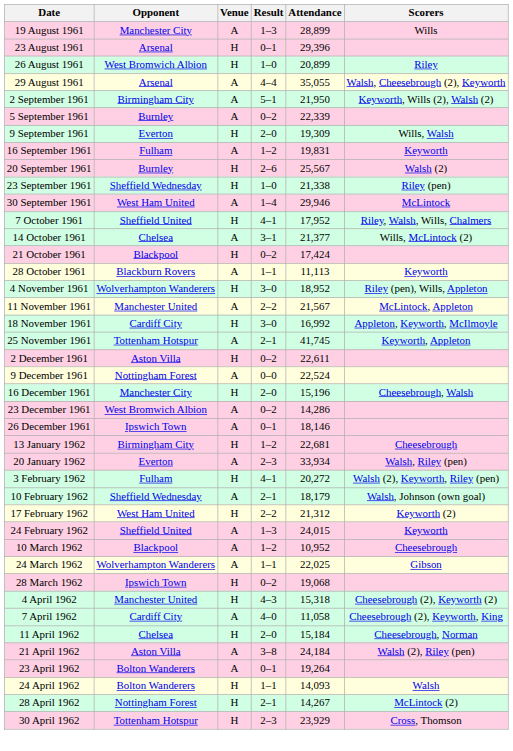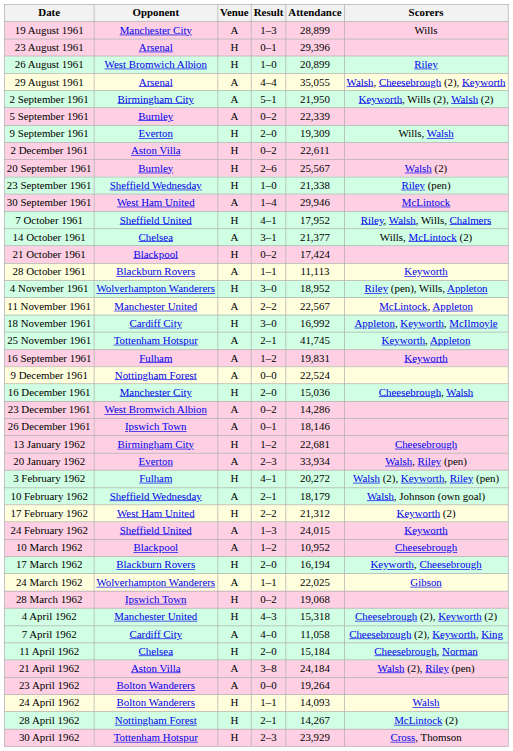rows swapped: 16 September 1961 <-> 2 December 1961
11 November 1961 | Attendance: 21,567 -> 22,567
16 December 1961 | Attendance: 15,196 -> 15,036
+ row: 17 March 1962 | Blackburn Rovers | H | 2–0 | 16,194 | Keyworth, Cheesebrough
23 April 1962 | Result: 0–1 -> 0–0
